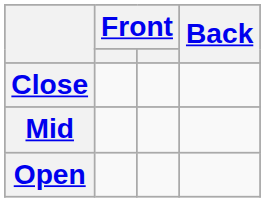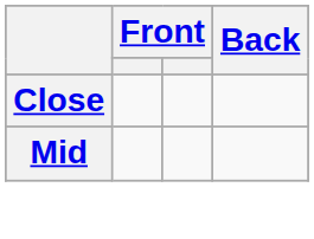- row: Open
